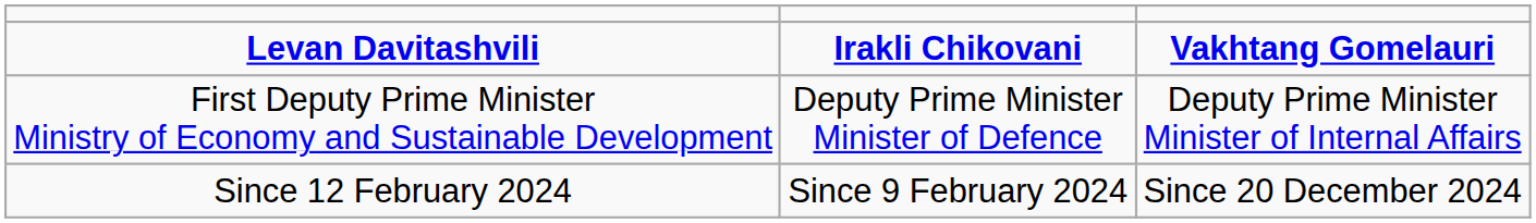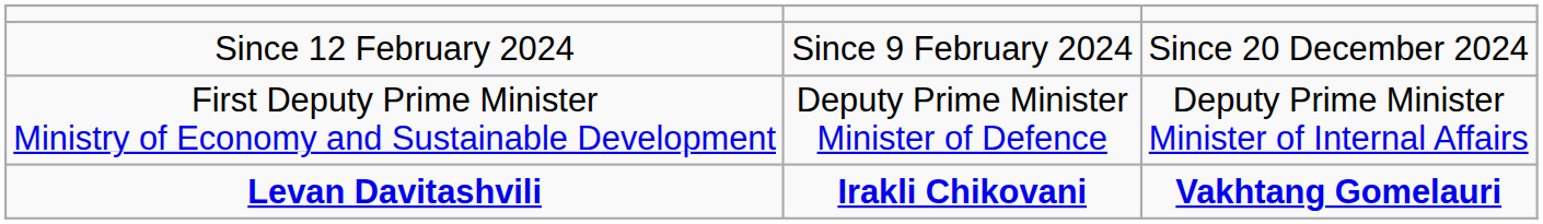rows swapped: Levan Davitashvili <-> Since 12 February 2024
